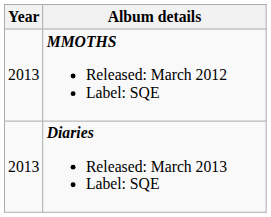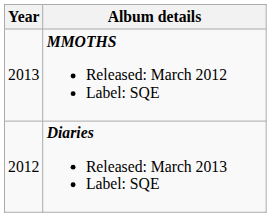Diaries Released: March 2013 Label: SQE | Year: 2013 -> 2012
